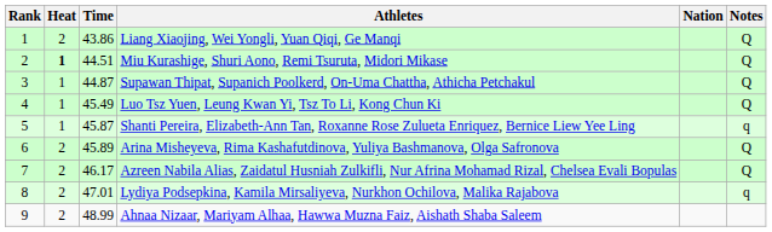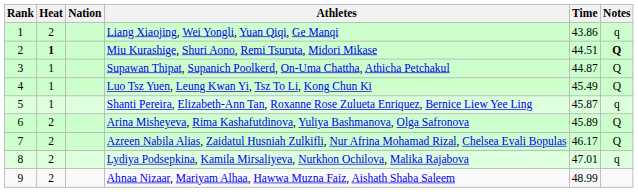columns swapped: Nation <-> Time
Liang Xiaojing, Wei Yongli, Yuan Qiqi, Ge Manqi | Notes: Q -> q
Miu Kurashige, Shuri Aono, Remi Tsuruta, Midori Mikase | Notes: normal -> bold
